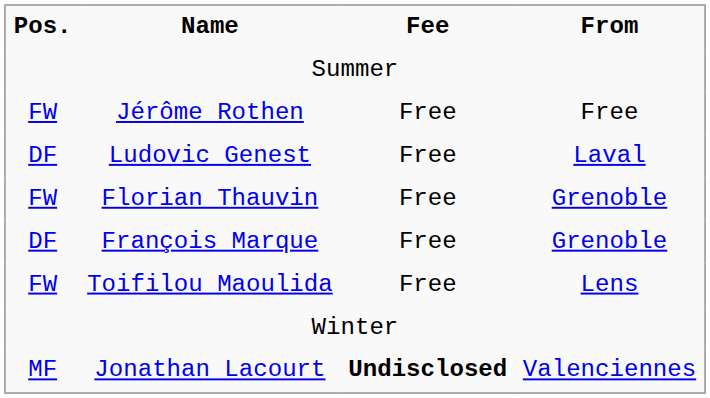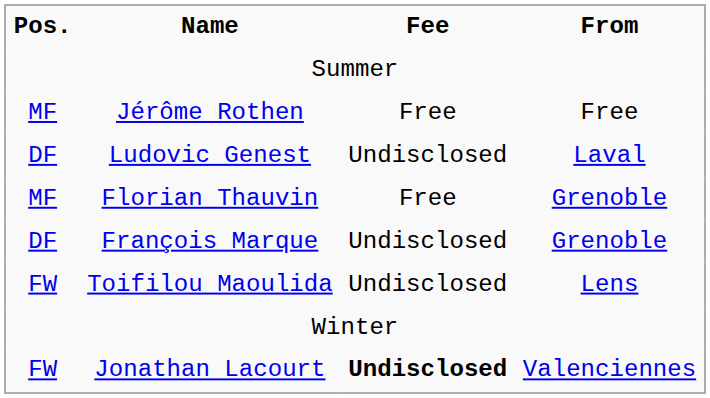Jérôme Rothen | Pos.: FW -> MF
Ludovic Genest | Fee: Free -> Undisclosed
Florian Thauvin | Pos.: FW -> MF
François Marque | Fee: Free -> Undisclosed
Toifilou Maoulida | Fee: Free -> Undisclosed
Jonathan Lacourt | Pos.: MF -> FW
